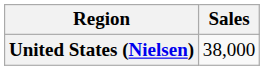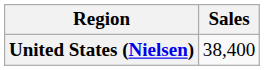United States (Nielsen) | Sales: 38,000 -> 38,400
